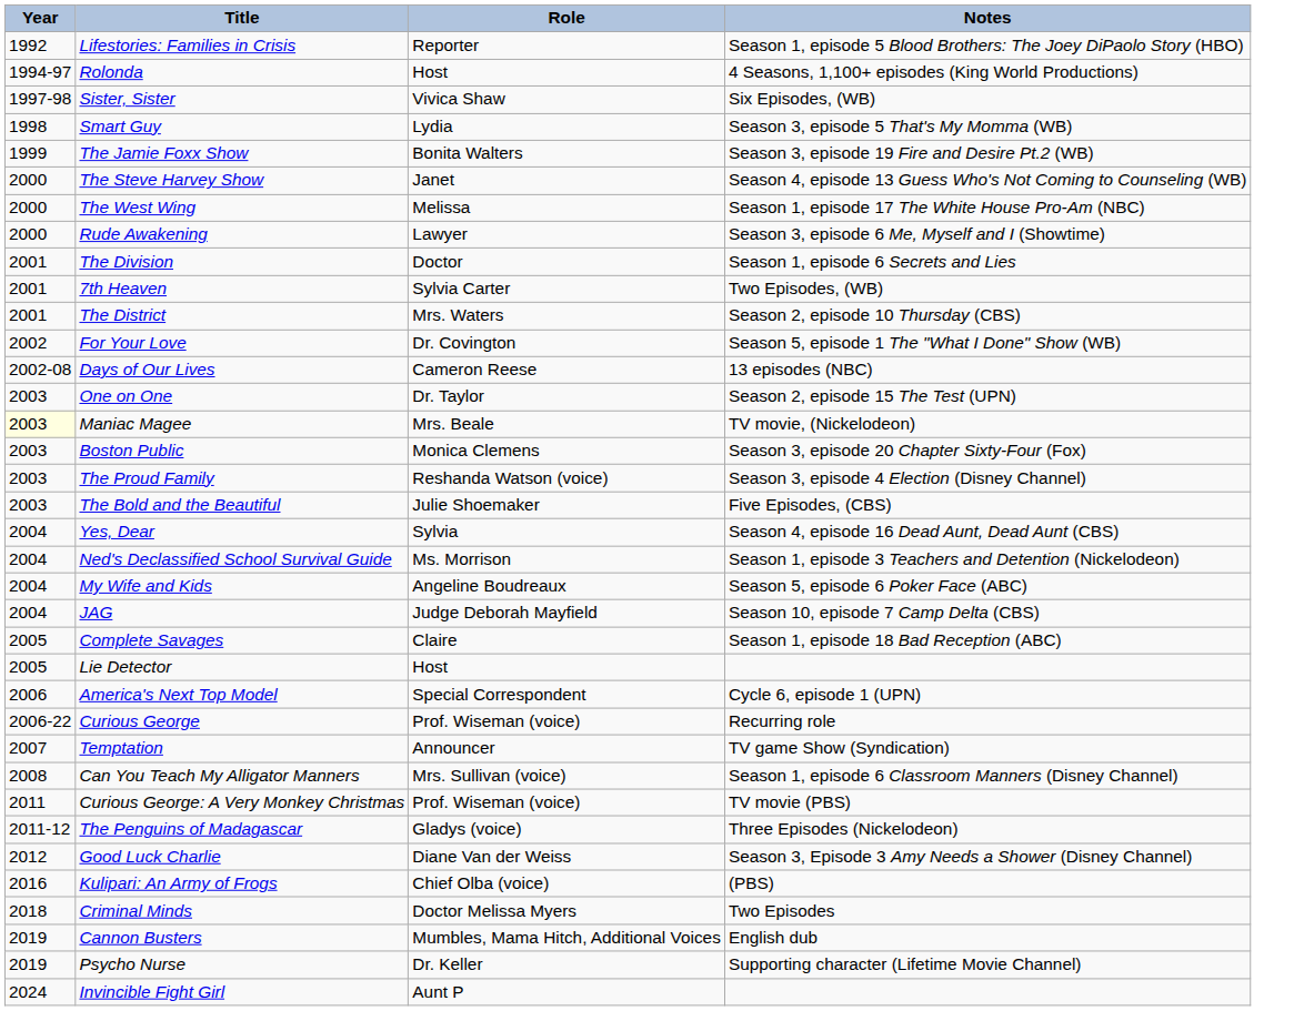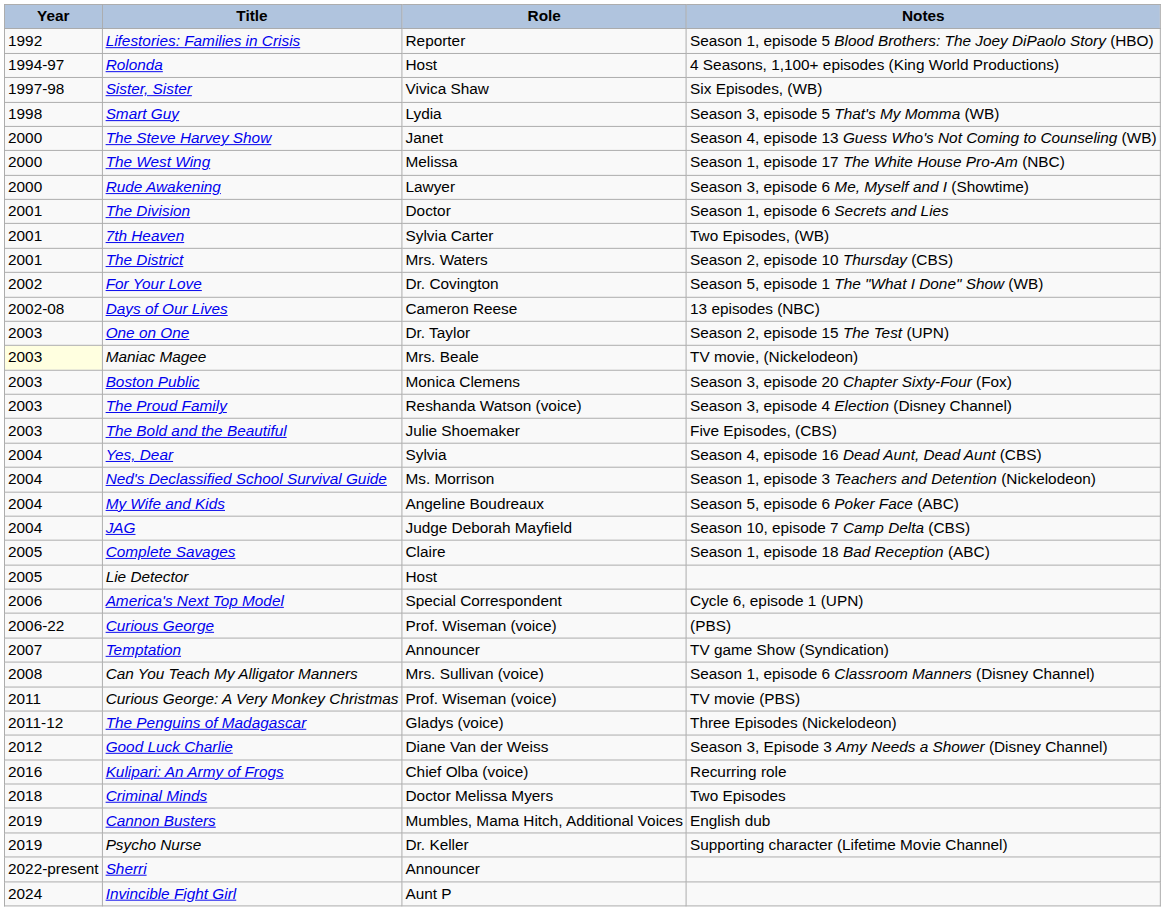- row: 1999 | The Jamie Foxx Show | Bonita Walters | Season 3, episode 19 Fire and Desire Pt.2 (WB)
Curious George | Notes: Recurring role -> (PBS)
Kulipari: An Army of Frogs | Notes: (PBS) -> Recurring role
+ row: 2022-present | Sherri | Announcer
